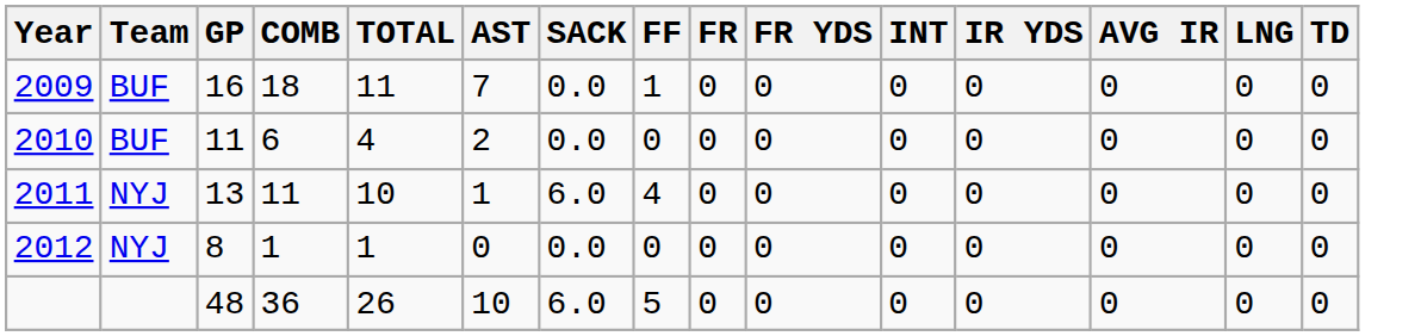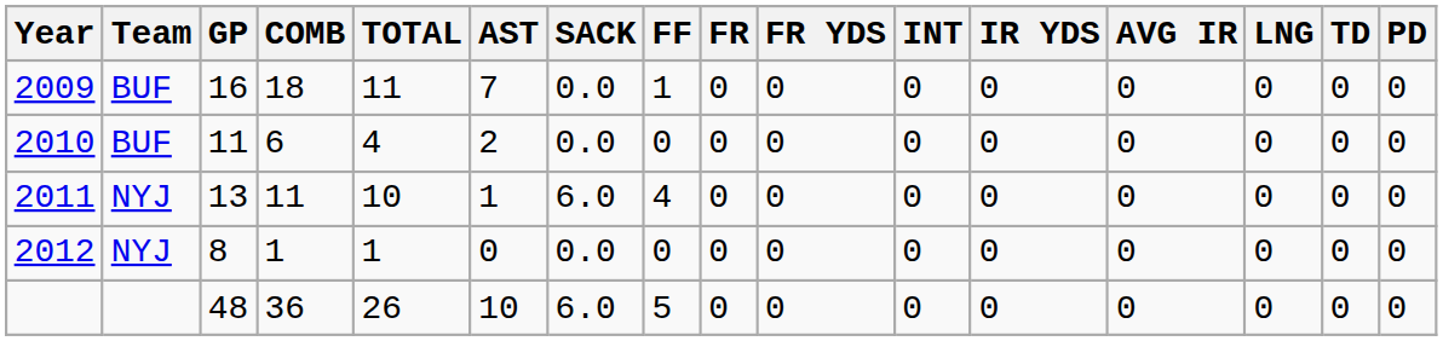+ column: PD | 0 | 0 | 0 | 0 | 0
